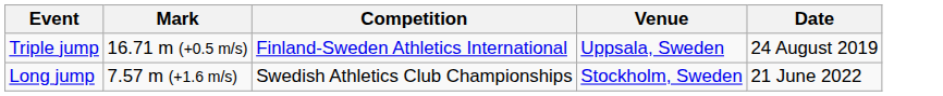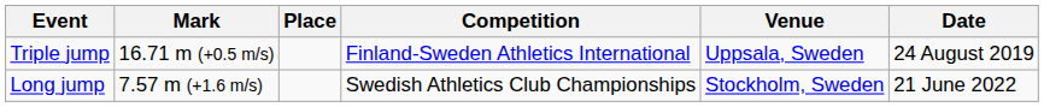+ column: Place
